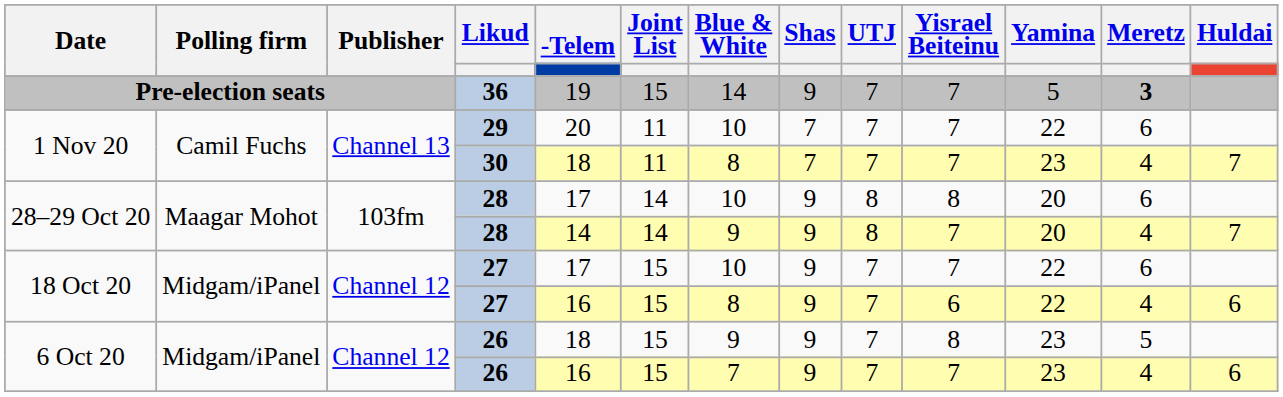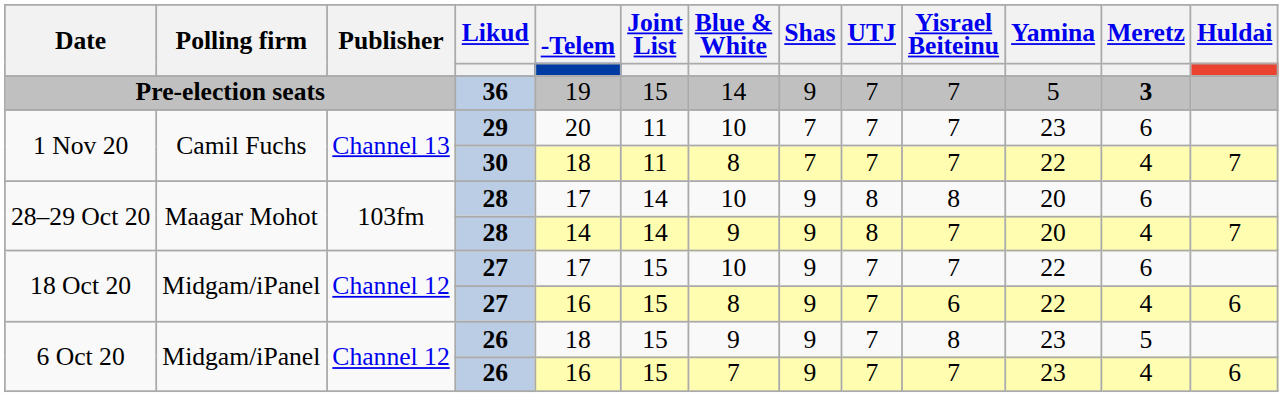29 | Yamina: 22 -> 23
30 | Yamina: 23 -> 22
